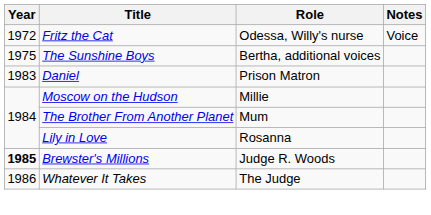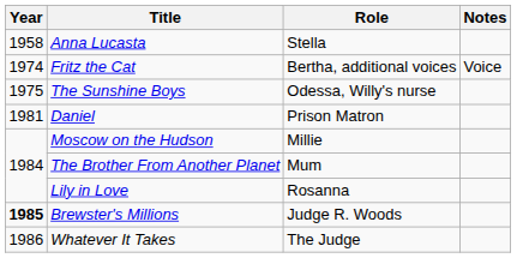+ row: 1958 | Anna Lucasta | Stella
Fritz the Cat | Year: 1972 -> 1974
Fritz the Cat | Role: Odessa, Willy's nurse -> Bertha, additional voices
The Sunshine Boys | Role: Bertha, additional voices -> Odessa, Willy's nurse
Daniel | Year: 1983 -> 1981
